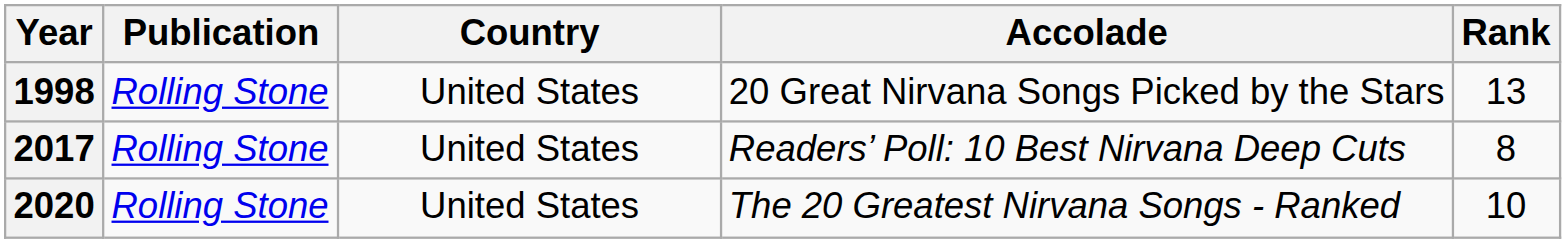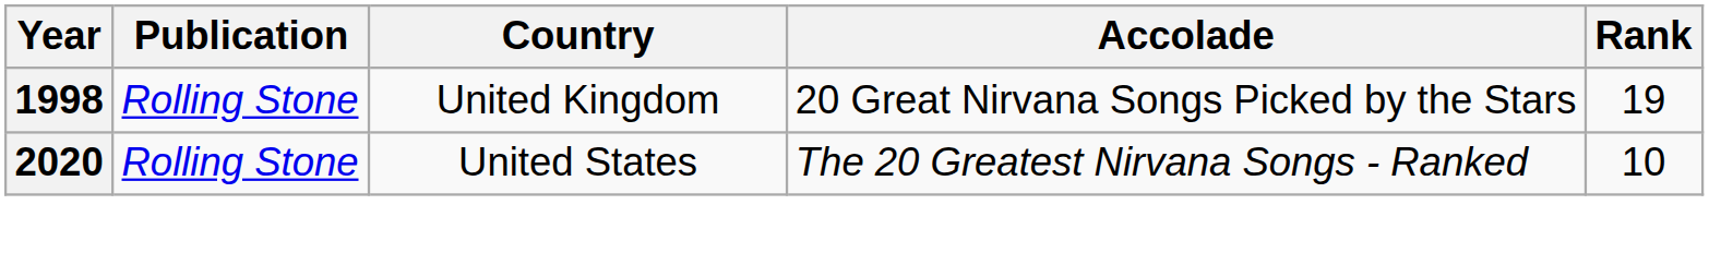1998 | Country: United States -> United Kingdom
1998 | Rank: 13 -> 19
- row: 2017 | Rolling Stone | United States | Readers’ Poll: 10 Best Nirvana Deep Cuts | 8
